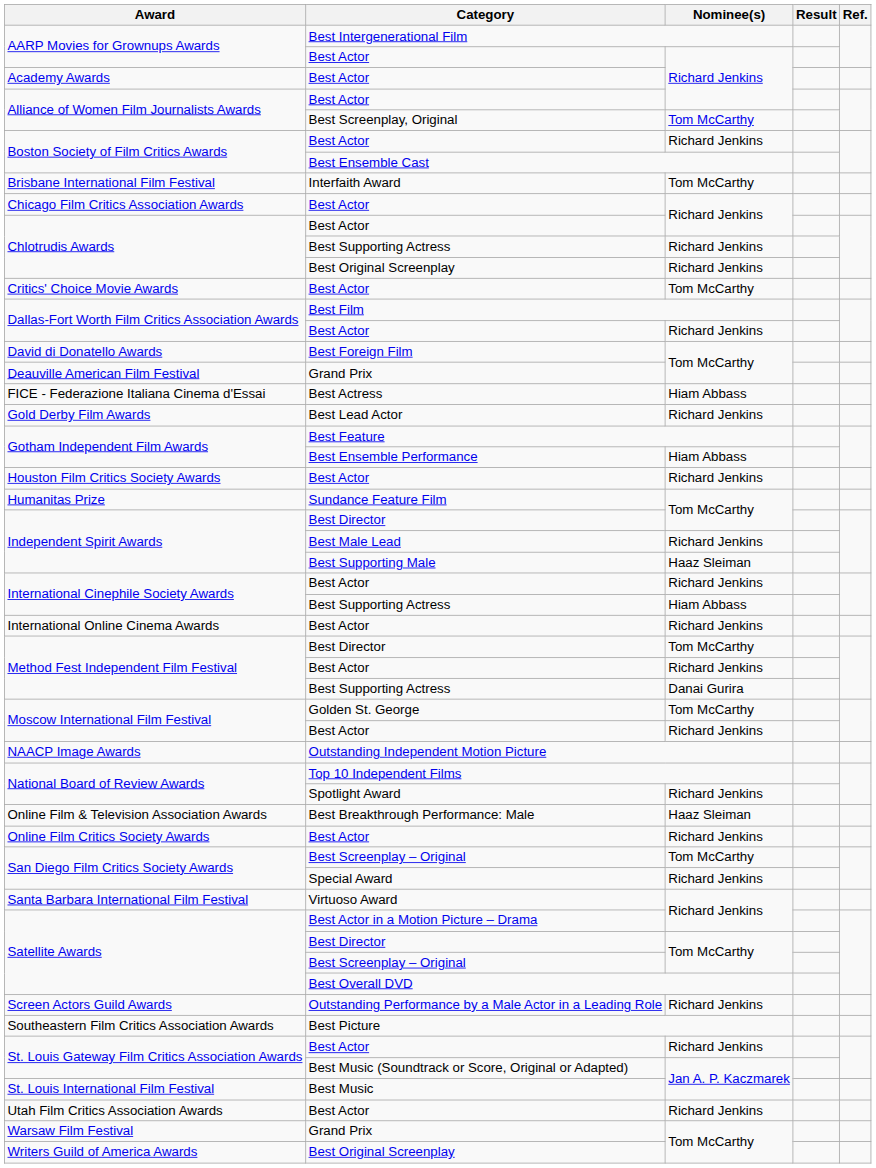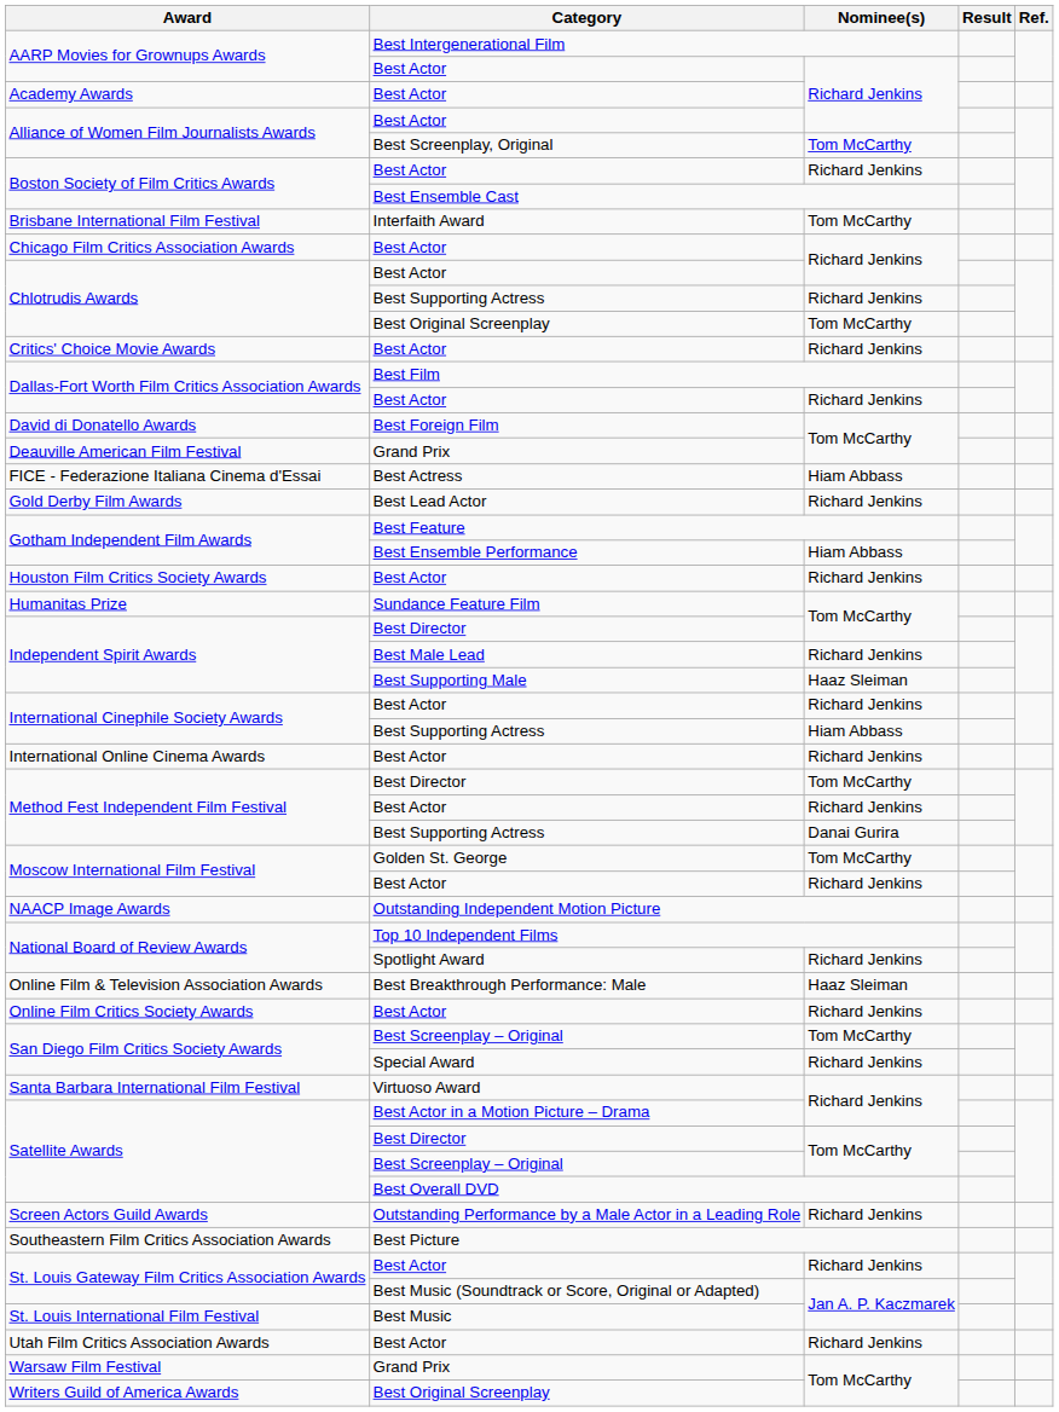Chlotrudis Awards / Best Original Screenplay | Nominee(s): Richard Jenkins -> Tom McCarthy
Critics' Choice Movie Awards | Nominee(s): Tom McCarthy -> Richard Jenkins
